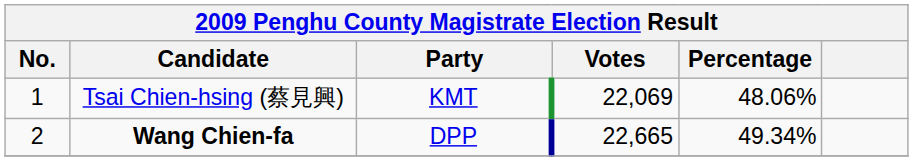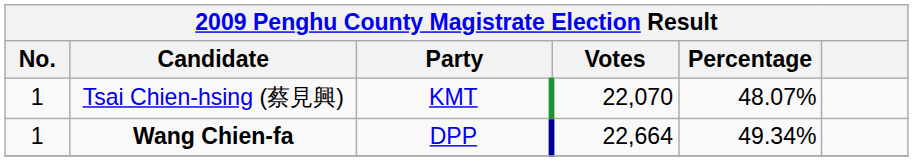Tsai Chien-hsing (蔡見興) | Votes: 22,069 -> 22,070
Tsai Chien-hsing (蔡見興) | Percentage: 48.06% -> 48.07%
Wang Chien-fa | No.: 2 -> 1
Wang Chien-fa | Votes: 22,665 -> 22,664
